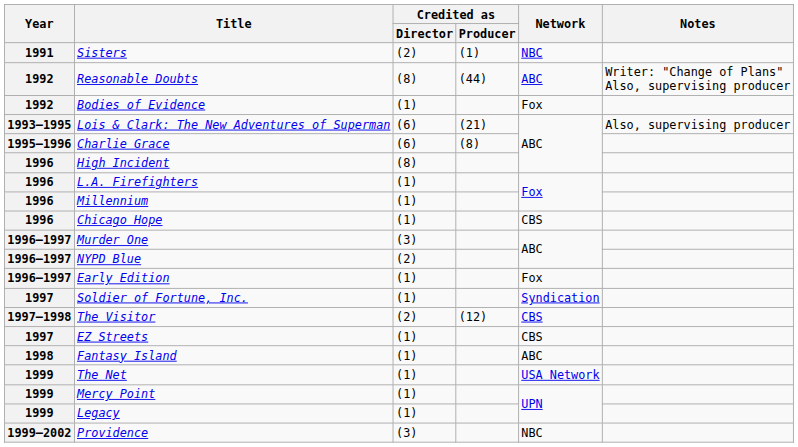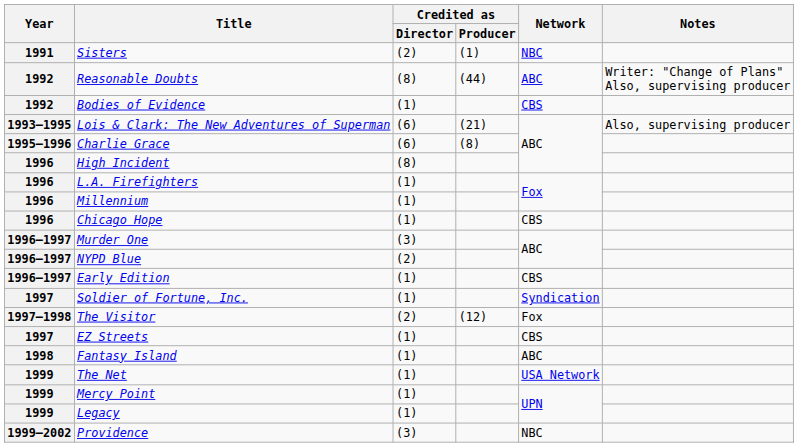Bodies of Evidence | Network: Fox -> CBS
Early Edition | Network: Fox -> CBS
The Visitor | Network: CBS -> Fox
